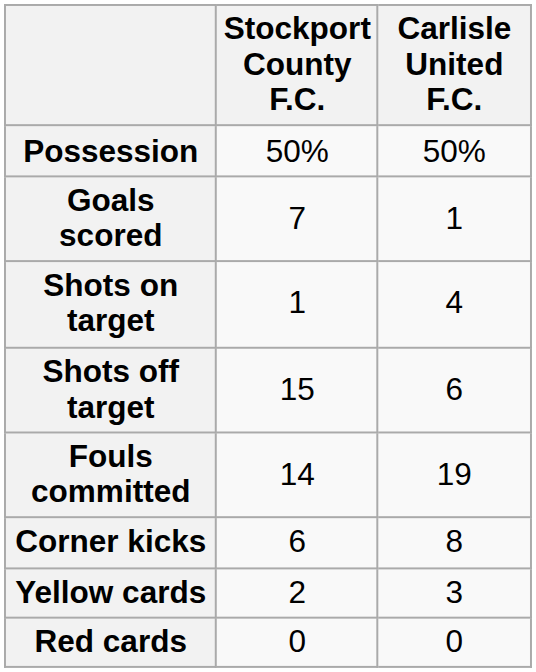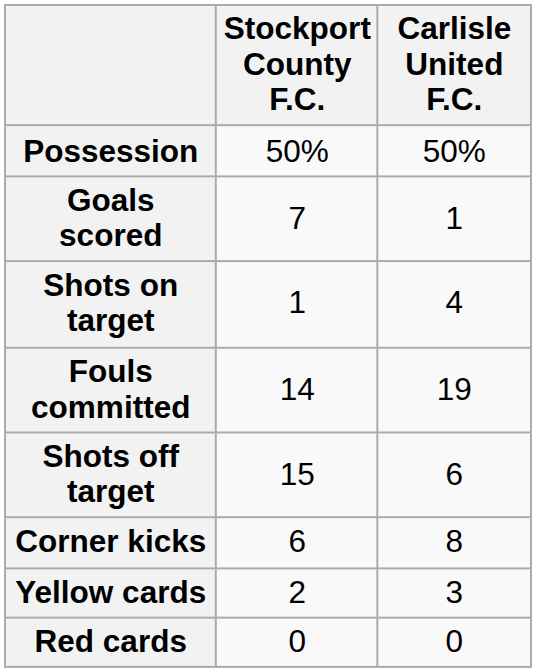rows swapped: Shots off target <-> Fouls committed
